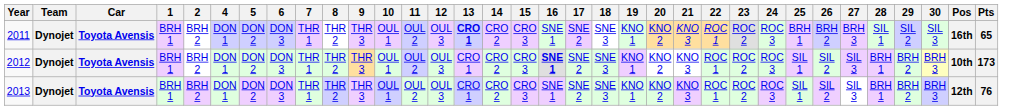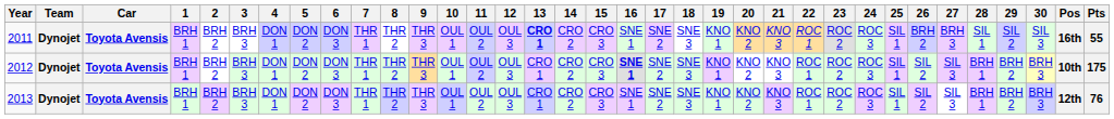+ column: 3 | BRH 3 | BRH 3 | BRH 3
2011 | 25: BRH 1 -> SIL 1
2011 | Pts: 65 -> 55
2012 | Pts: 173 -> 175
